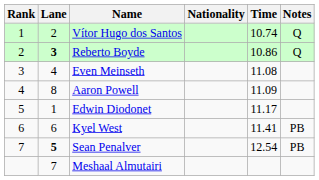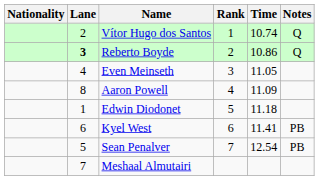columns swapped: Rank <-> Nationality
Even Meinseth | Time: 11.08 -> 11.05
Edwin Diodonet | Time: 11.17 -> 11.18
Sean Penalver | Lane: bold -> normal
